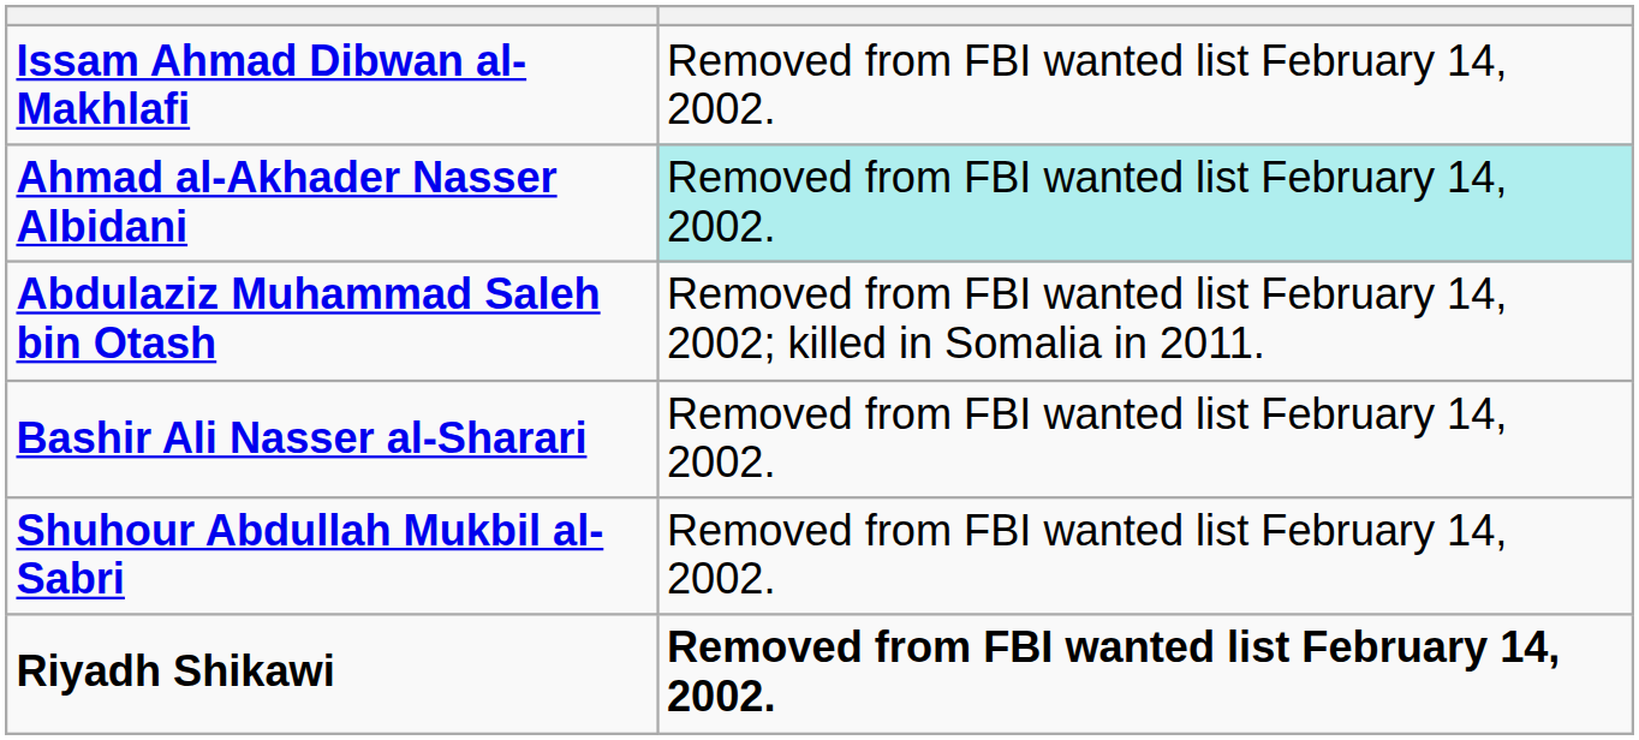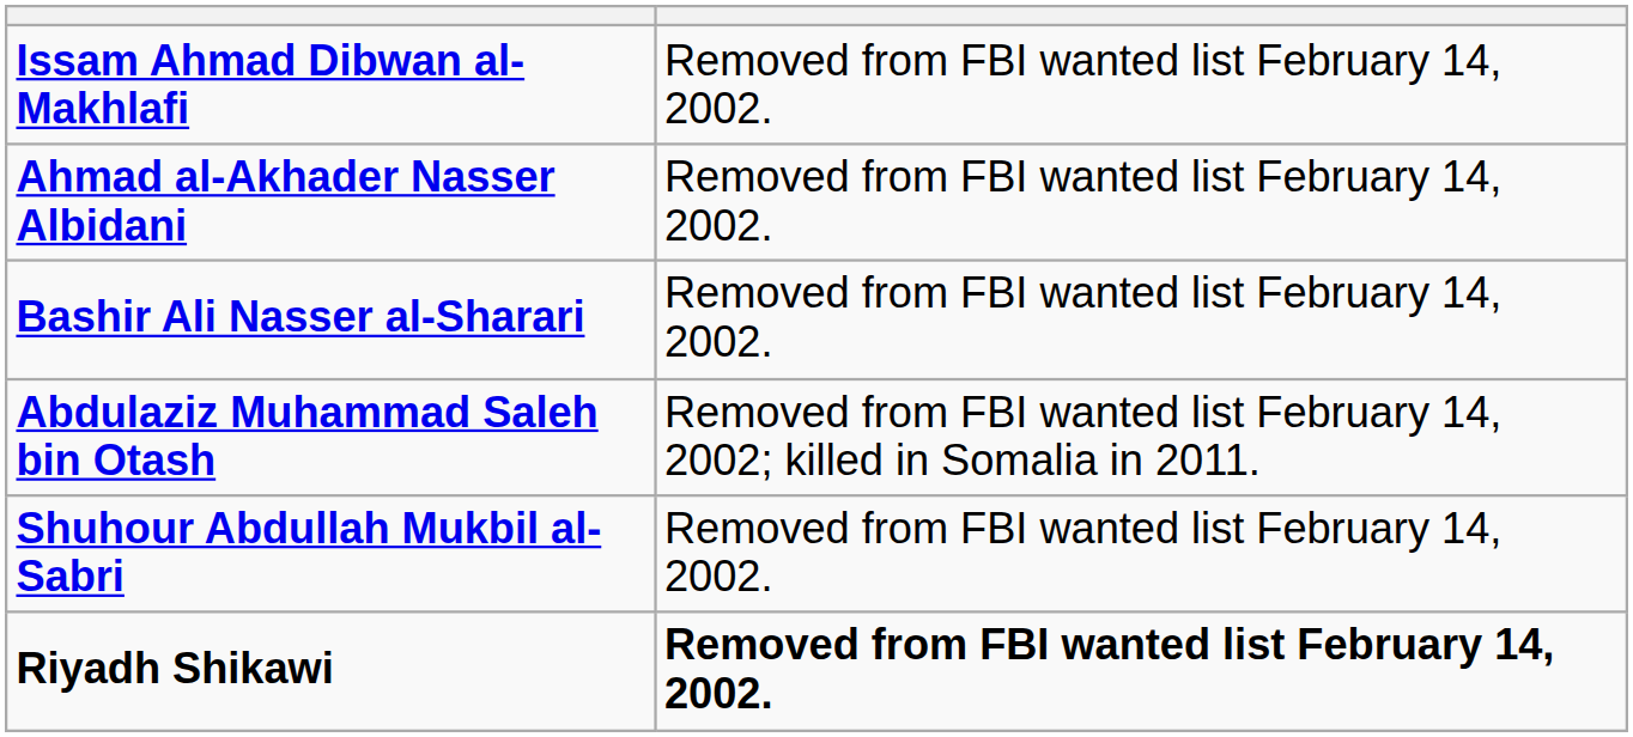Ahmad al-Akhader Nasser Albidani | column 2: paleturquoise background -> no background
rows swapped: Bashir Ali Nasser al-Sharari <-> Abdulaziz Muhammad Saleh bin Otash
